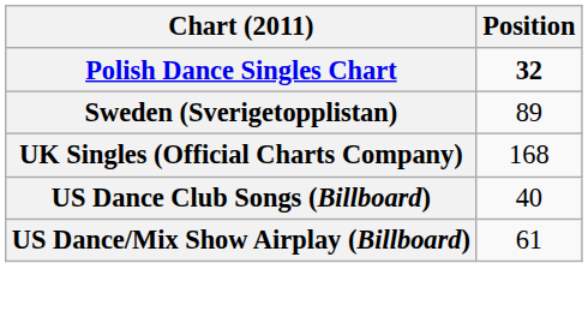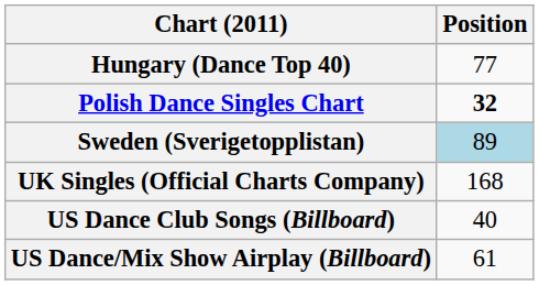+ row: Hungary (Dance Top 40) | 77
Sweden (Sverigetopplistan) | Position: no background -> lightblue background
